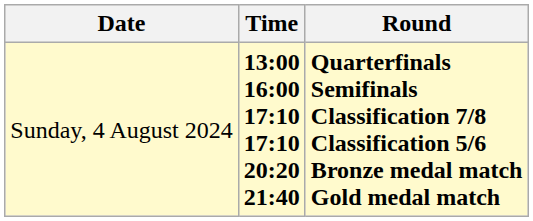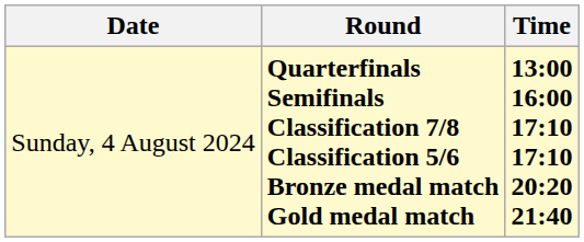columns swapped: Time <-> Round
